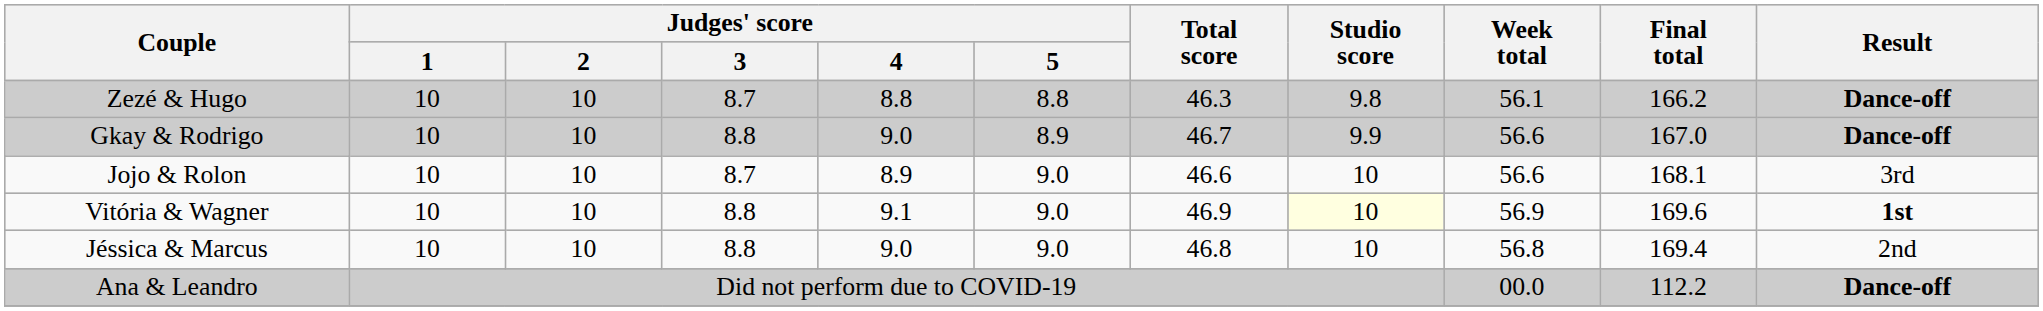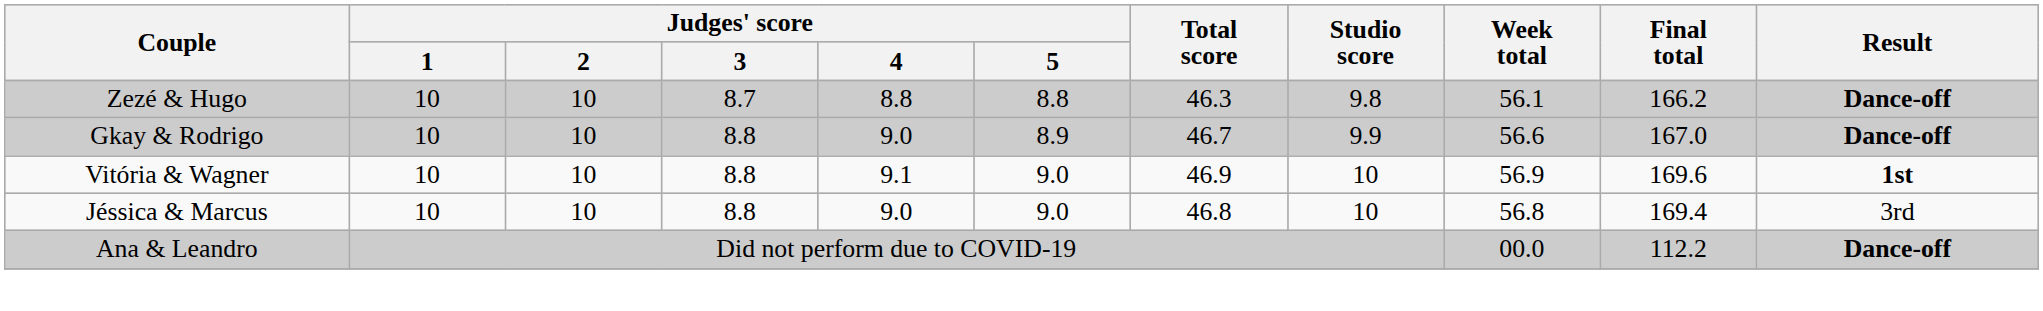- row: Jojo & Rolon | 10 | 10 | 8.7 | 8.9 | 9.0 | 46.6 | 10 | 56.6 | 168.1 | 3rd
Vitória & Wagner | Studio score: lightyellow background -> no background
Jéssica & Marcus | Result: 2nd -> 3rd
